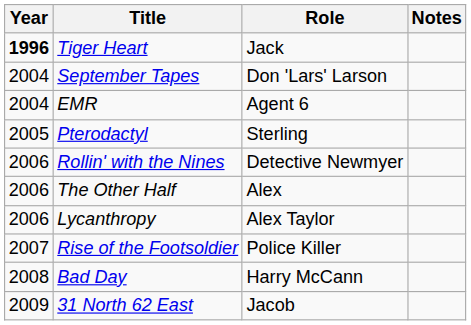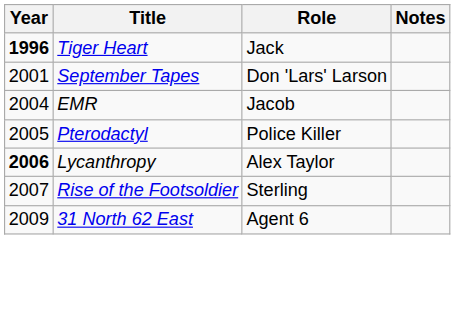September Tapes | Year: 2004 -> 2001
EMR | Role: Agent 6 -> Jacob
Pterodactyl | Role: Sterling -> Police Killer
- row: 2006 | Rollin' with the Nines | Detective Newmyer
- row: 2006 | The Other Half | Alex
Lycanthropy | Year: normal -> bold
Rise of the Footsoldier | Role: Police Killer -> Sterling
- row: 2008 | Bad Day | Harry McCann
31 North 62 East | Role: Jacob -> Agent 6
